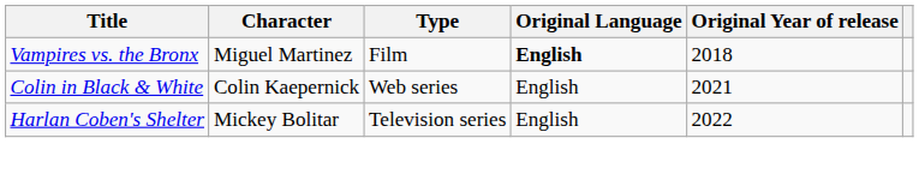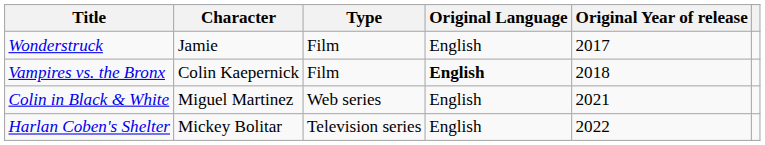+ row: Wonderstruck | Jamie | Film | English | 2017
Vampires vs. the Bronx | Character: Miguel Martinez -> Colin Kaepernick
Colin in Black & White | Character: Colin Kaepernick -> Miguel Martinez
